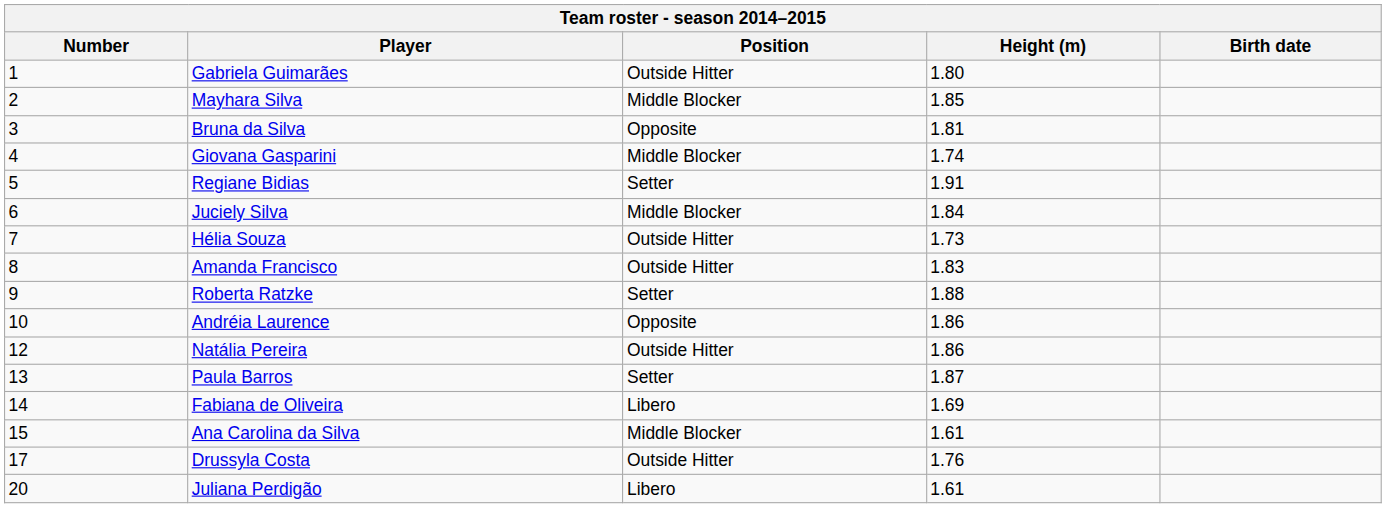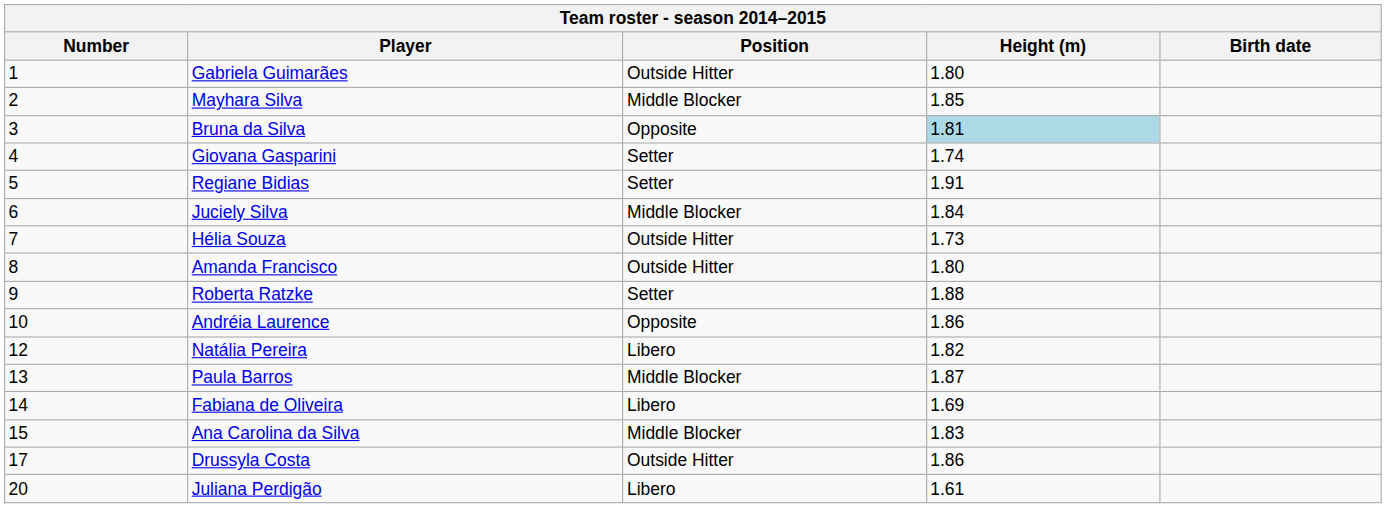Bruna da Silva | Height (m): no background -> lightblue background
Giovana Gasparini | Position: Middle Blocker -> Setter
Amanda Francisco | Height (m): 1.83 -> 1.80
Natália Pereira | Position: Outside Hitter -> Libero
Natália Pereira | Height (m): 1.86 -> 1.82
Paula Barros | Position: Setter -> Middle Blocker
Ana Carolina da Silva | Height (m): 1.61 -> 1.83
Drussyla Costa | Height (m): 1.76 -> 1.86
